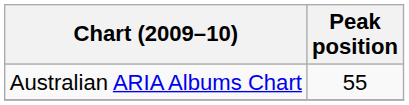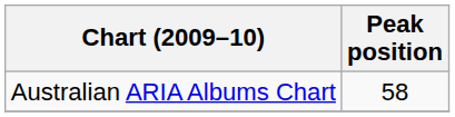Australian ARIA Albums Chart | Peak position: 55 -> 58
